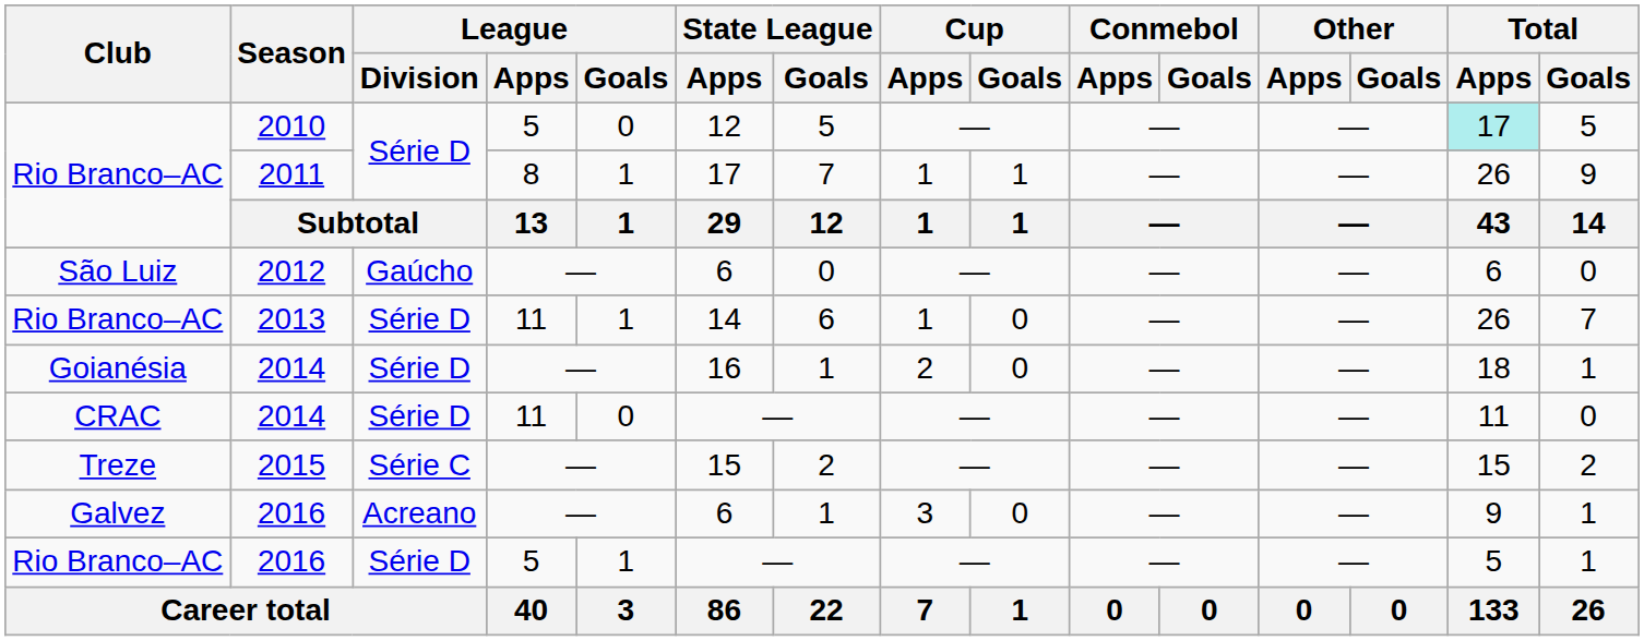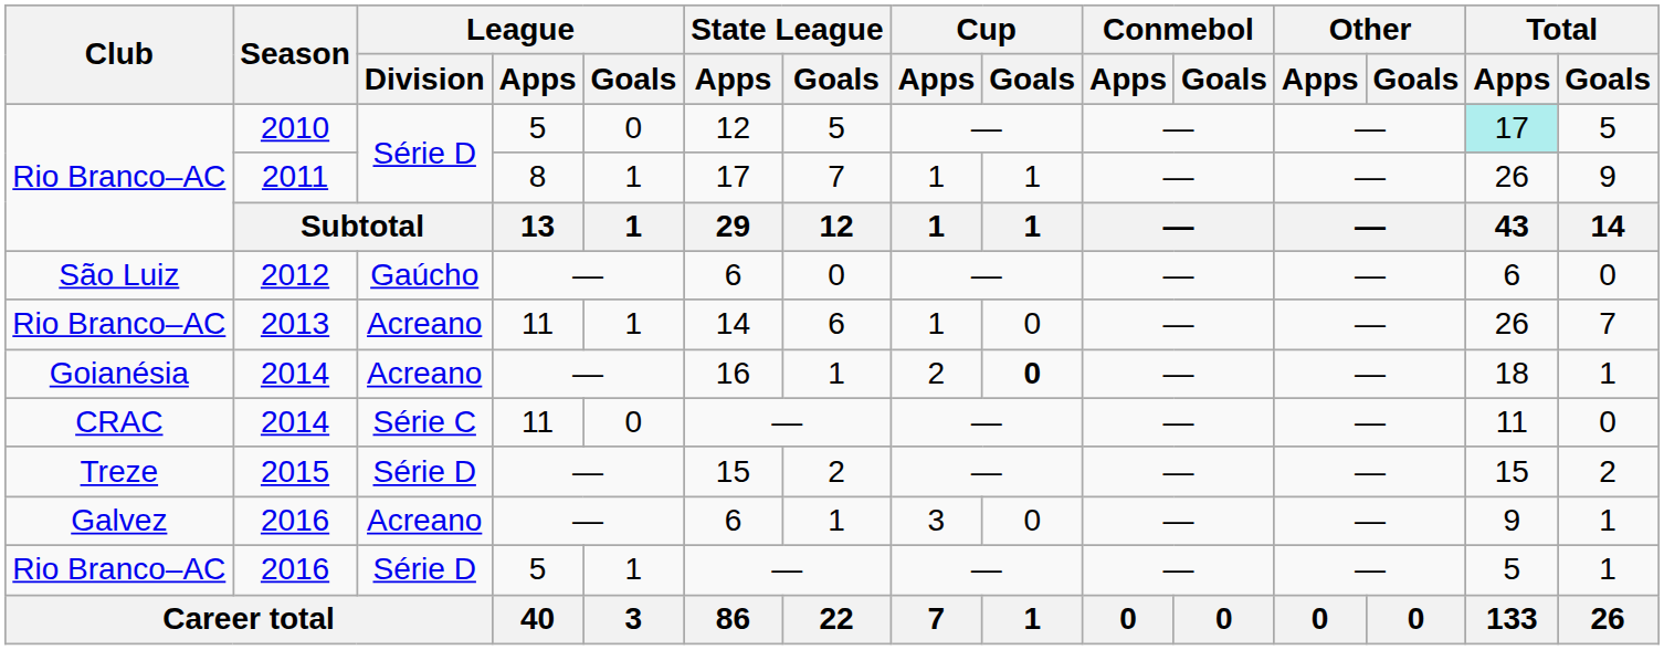2013 | League / Division: Série D -> Acreano
Goianésia / 2014 | League / Division: Série D -> Acreano
Goianésia / 2014 | Cup / Goals: normal -> bold
CRAC / 2014 | League / Division: Série D -> Série C
2015 | League / Division: Série C -> Série D
